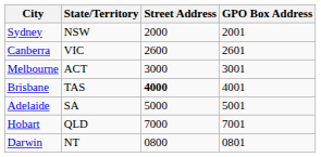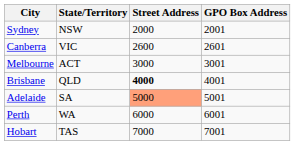Brisbane | State/Territory: TAS -> QLD
Adelaide | Street Address: no background -> lightsalmon background
+ row: Perth | WA | 6000 | 6001
Hobart | State/Territory: QLD -> TAS
- row: Darwin | NT | 0800 | 0801
